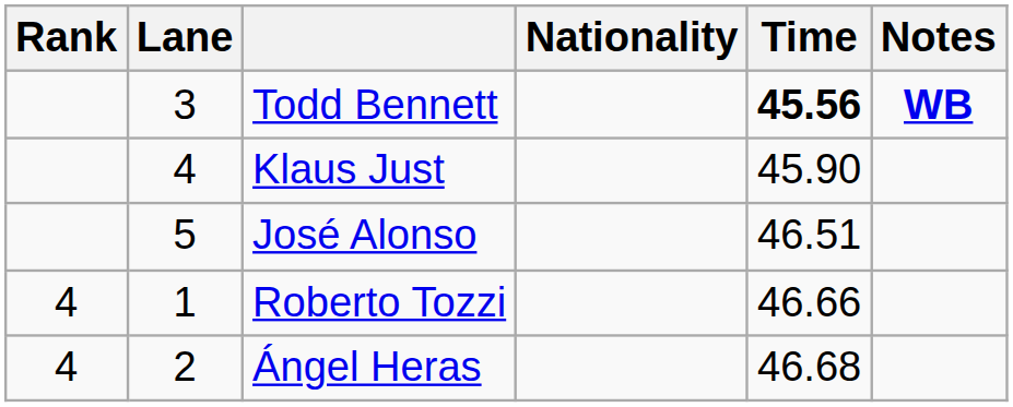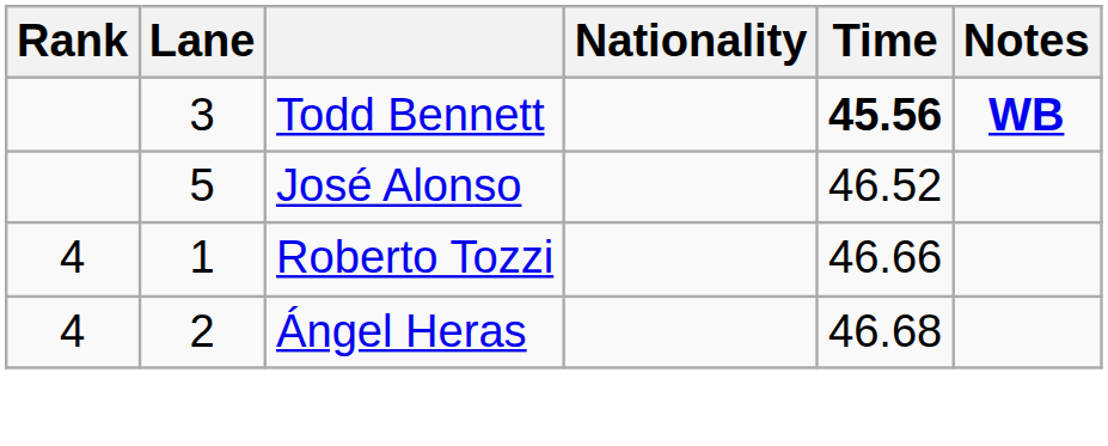- row: 4 | Klaus Just | 45.90
José Alonso | Time: 46.51 -> 46.52
